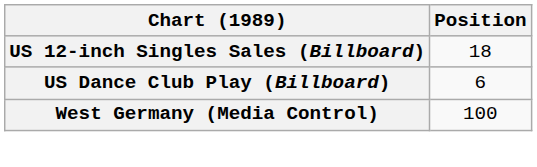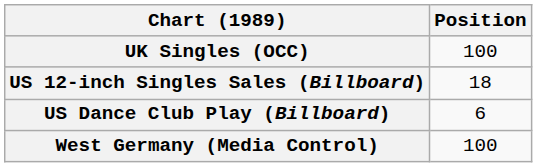+ row: UK Singles (OCC) | 100
